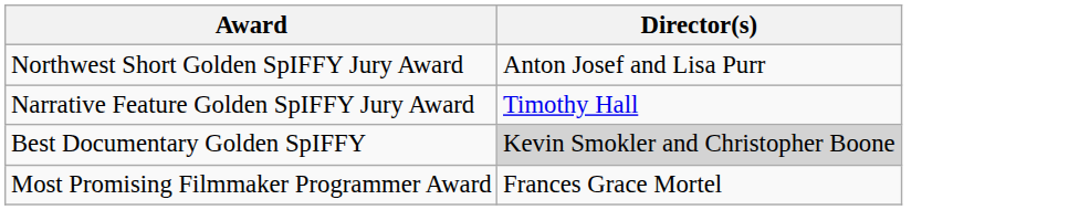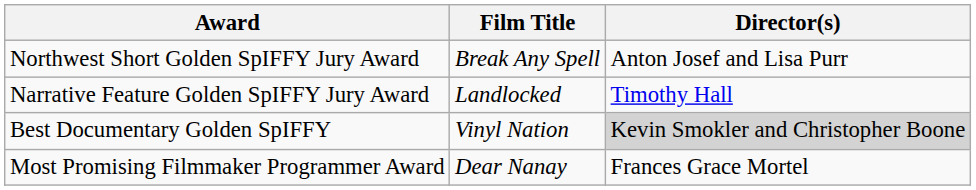+ column: Film Title | Break Any Spell | Landlocked | Vinyl Nation | Dear Nanay
